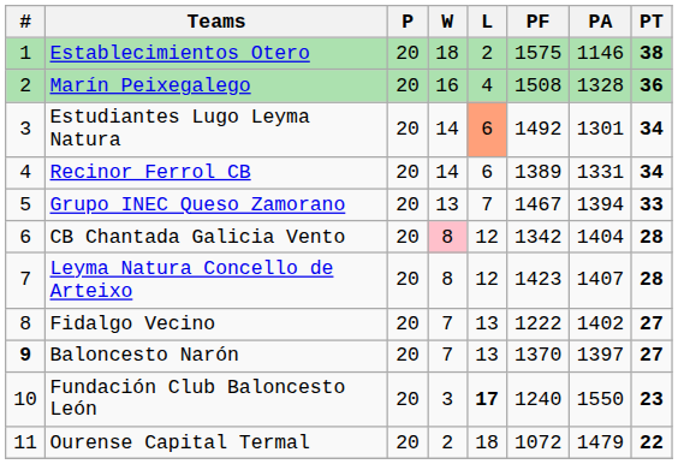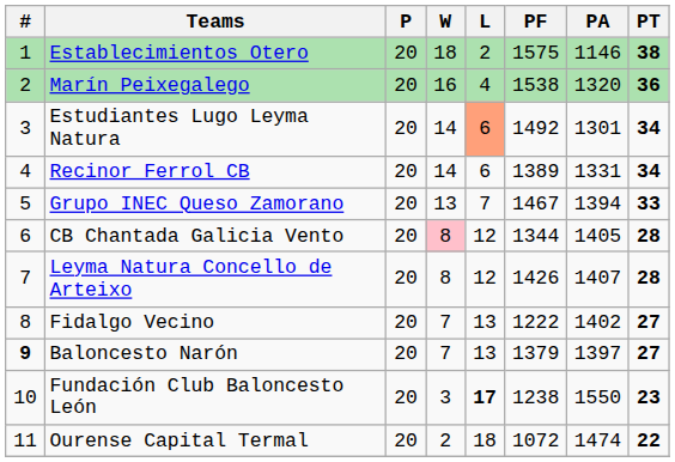Marín Peixegalego | PF: 1508 -> 1538
Marín Peixegalego | PA: 1328 -> 1320
CB Chantada Galicia Vento | PF: 1342 -> 1344
CB Chantada Galicia Vento | PA: 1404 -> 1405
Leyma Natura Concello de Arteixo | PF: 1423 -> 1426
Baloncesto Narón | PF: 1370 -> 1379
Fundación Club Baloncesto León | PF: 1240 -> 1238
Ourense Capital Termal | PA: 1479 -> 1474
